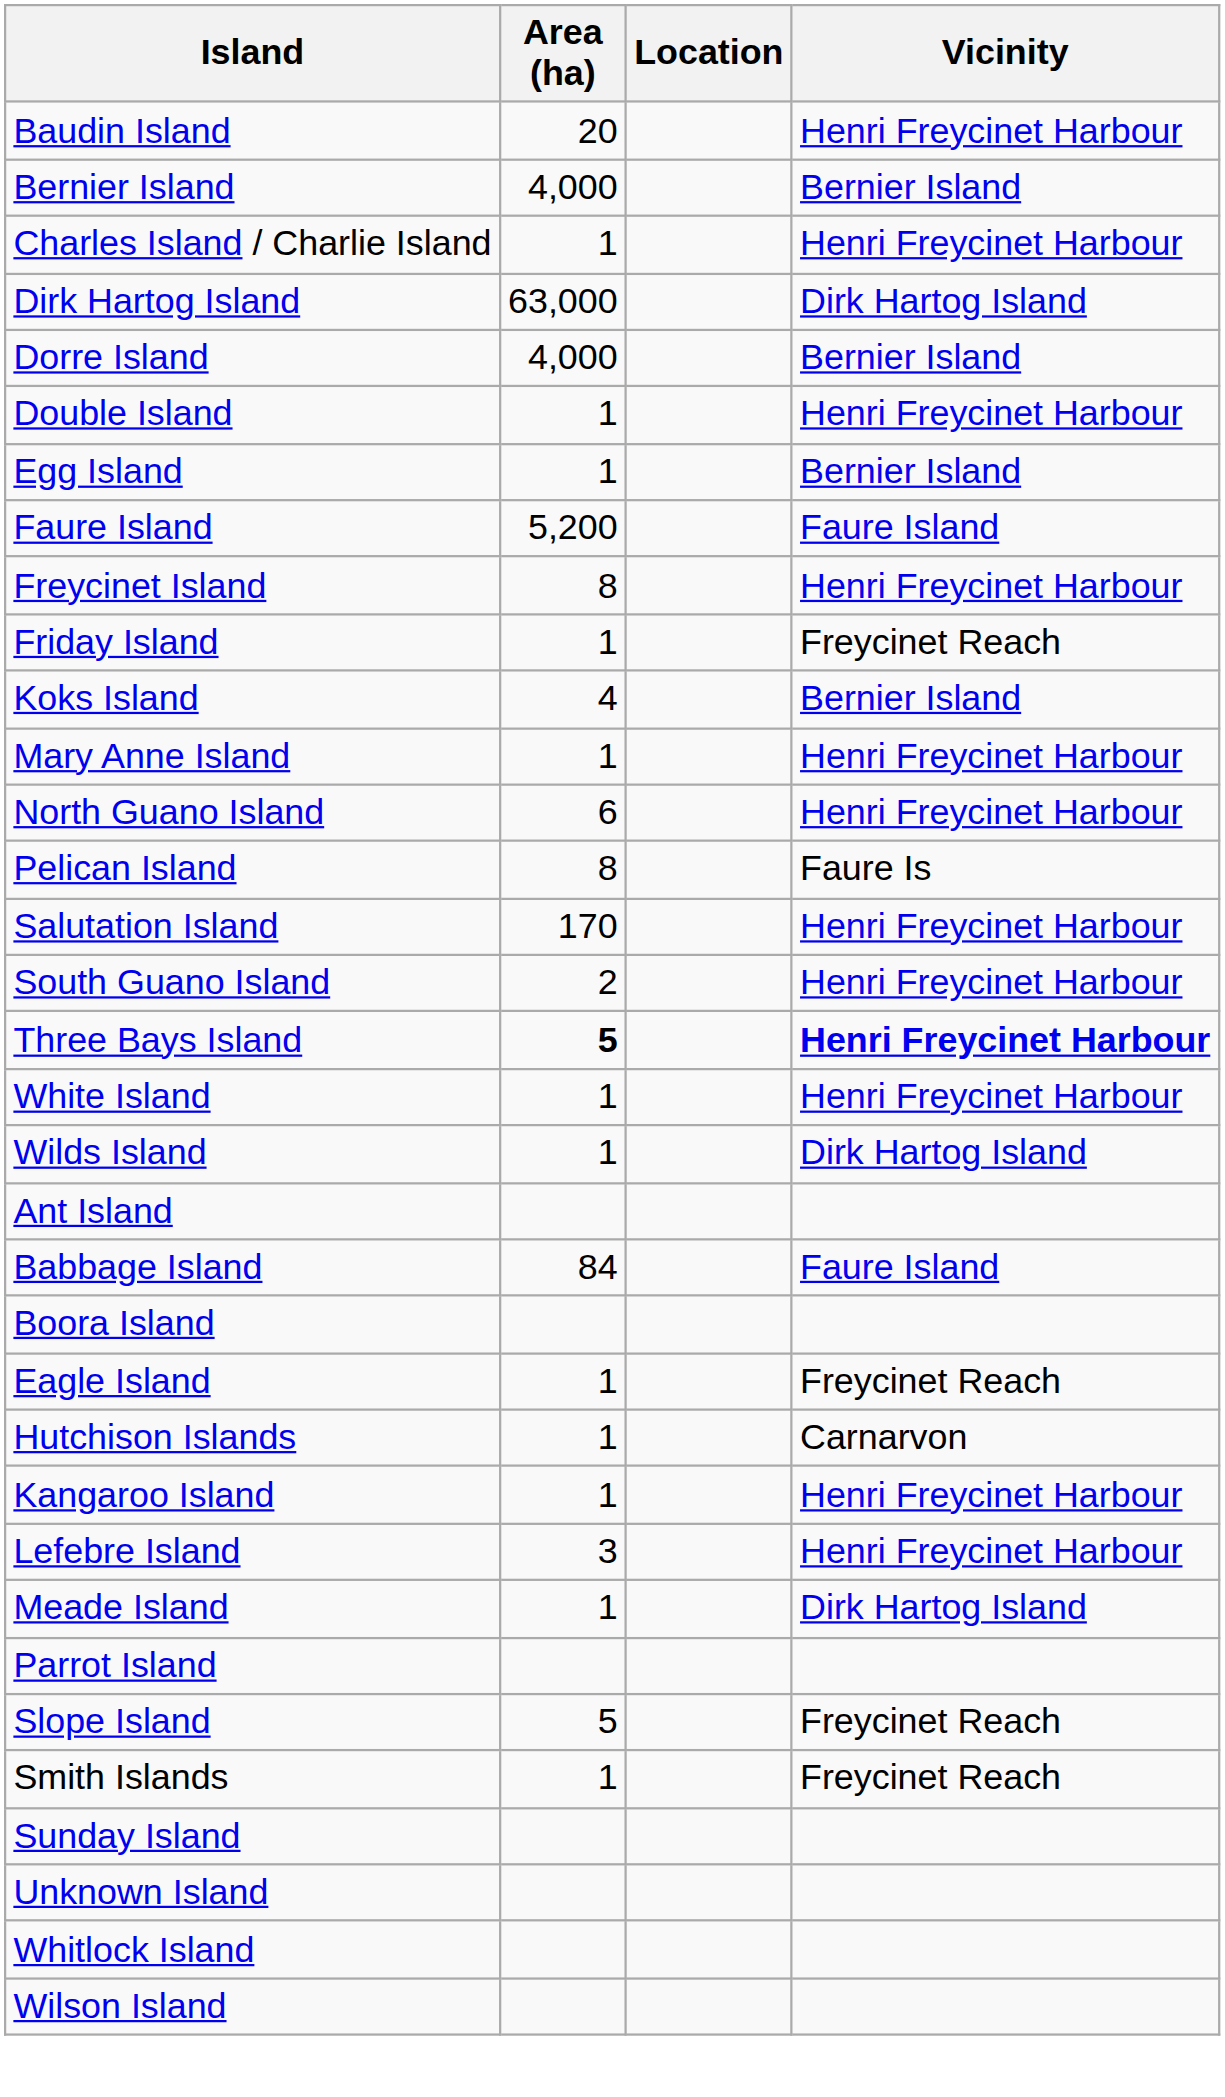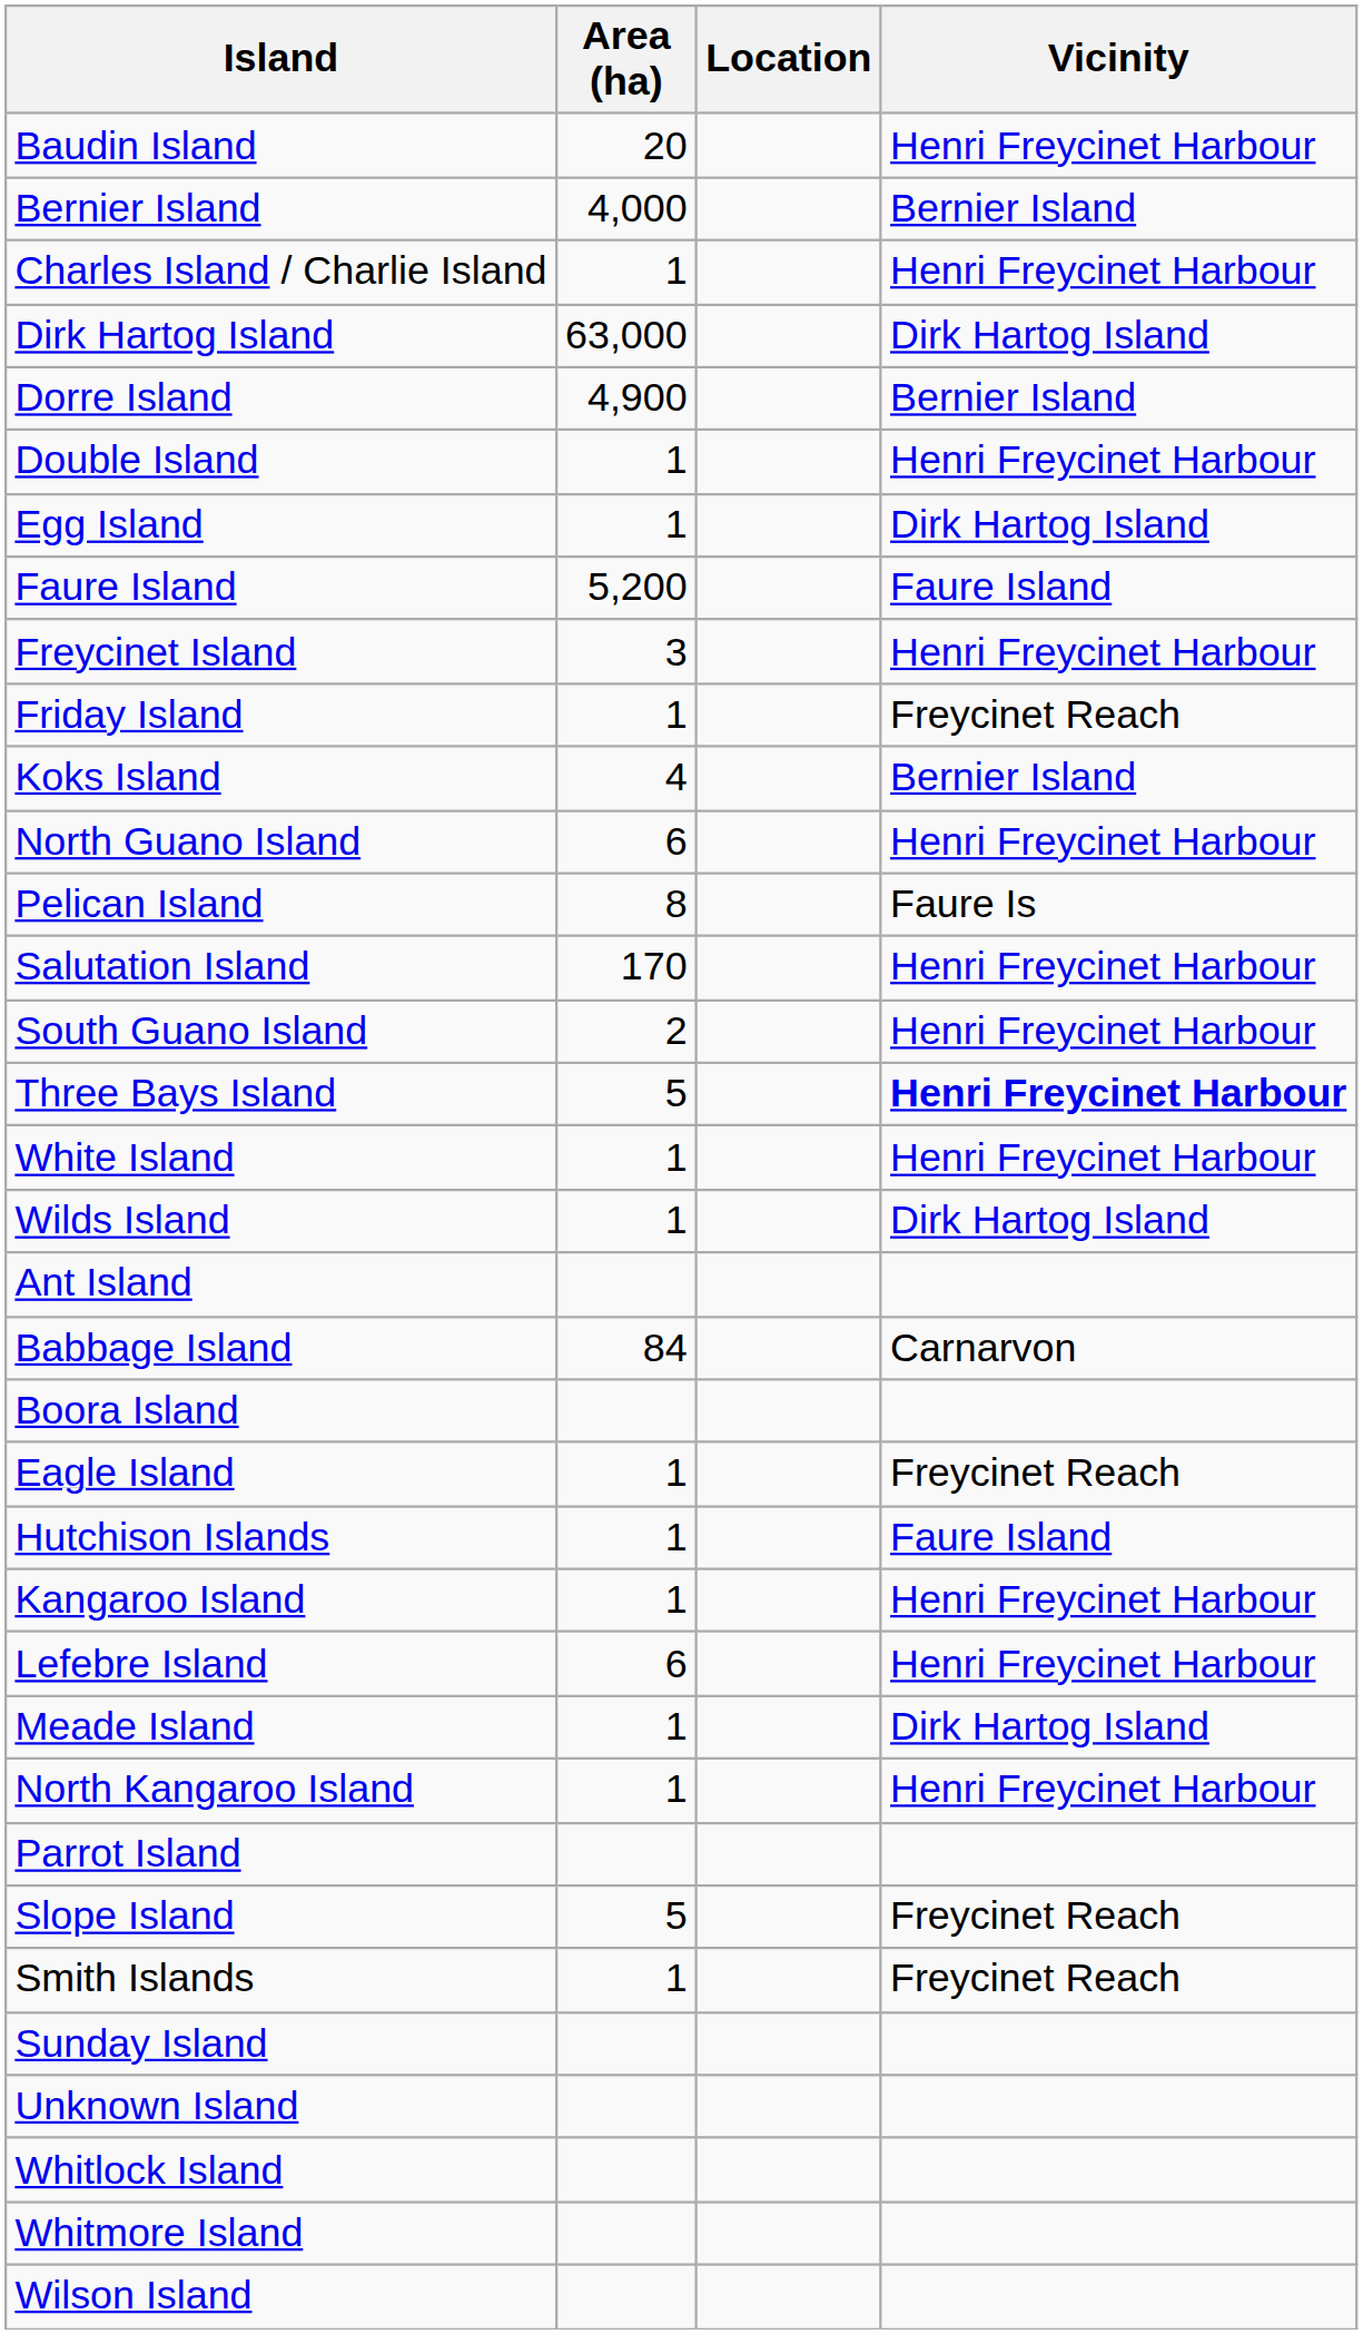Dorre Island | Area (ha): 4,000 -> 4,900
Egg Island | Vicinity: Bernier Island -> Dirk Hartog Island
Freycinet Island | Area (ha): 8 -> 3
- row: Mary Anne Island | 1 | Henri Freycinet Harbour
Three Bays Island | Area (ha): bold -> normal
Babbage Island | Vicinity: Faure Island -> Carnarvon
Hutchison Islands | Vicinity: Carnarvon -> Faure Island
Lefebre Island | Area (ha): 3 -> 6
+ row: North Kangaroo Island | 1 | Henri Freycinet Harbour
+ row: Whitmore Island
